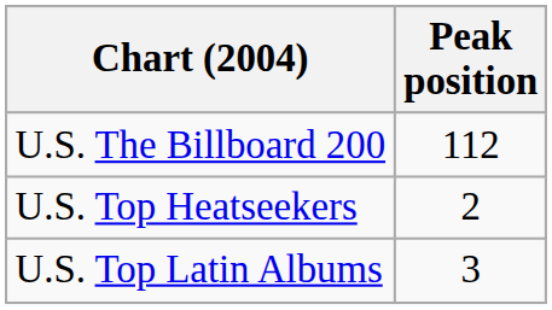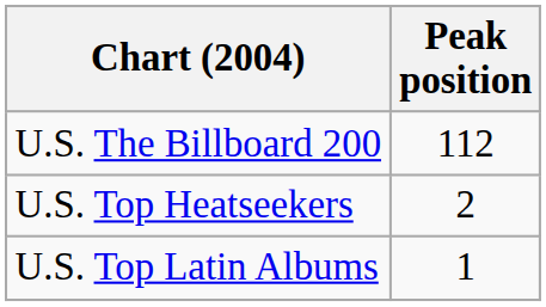U.S. Top Latin Albums | Peak position: 3 -> 1
